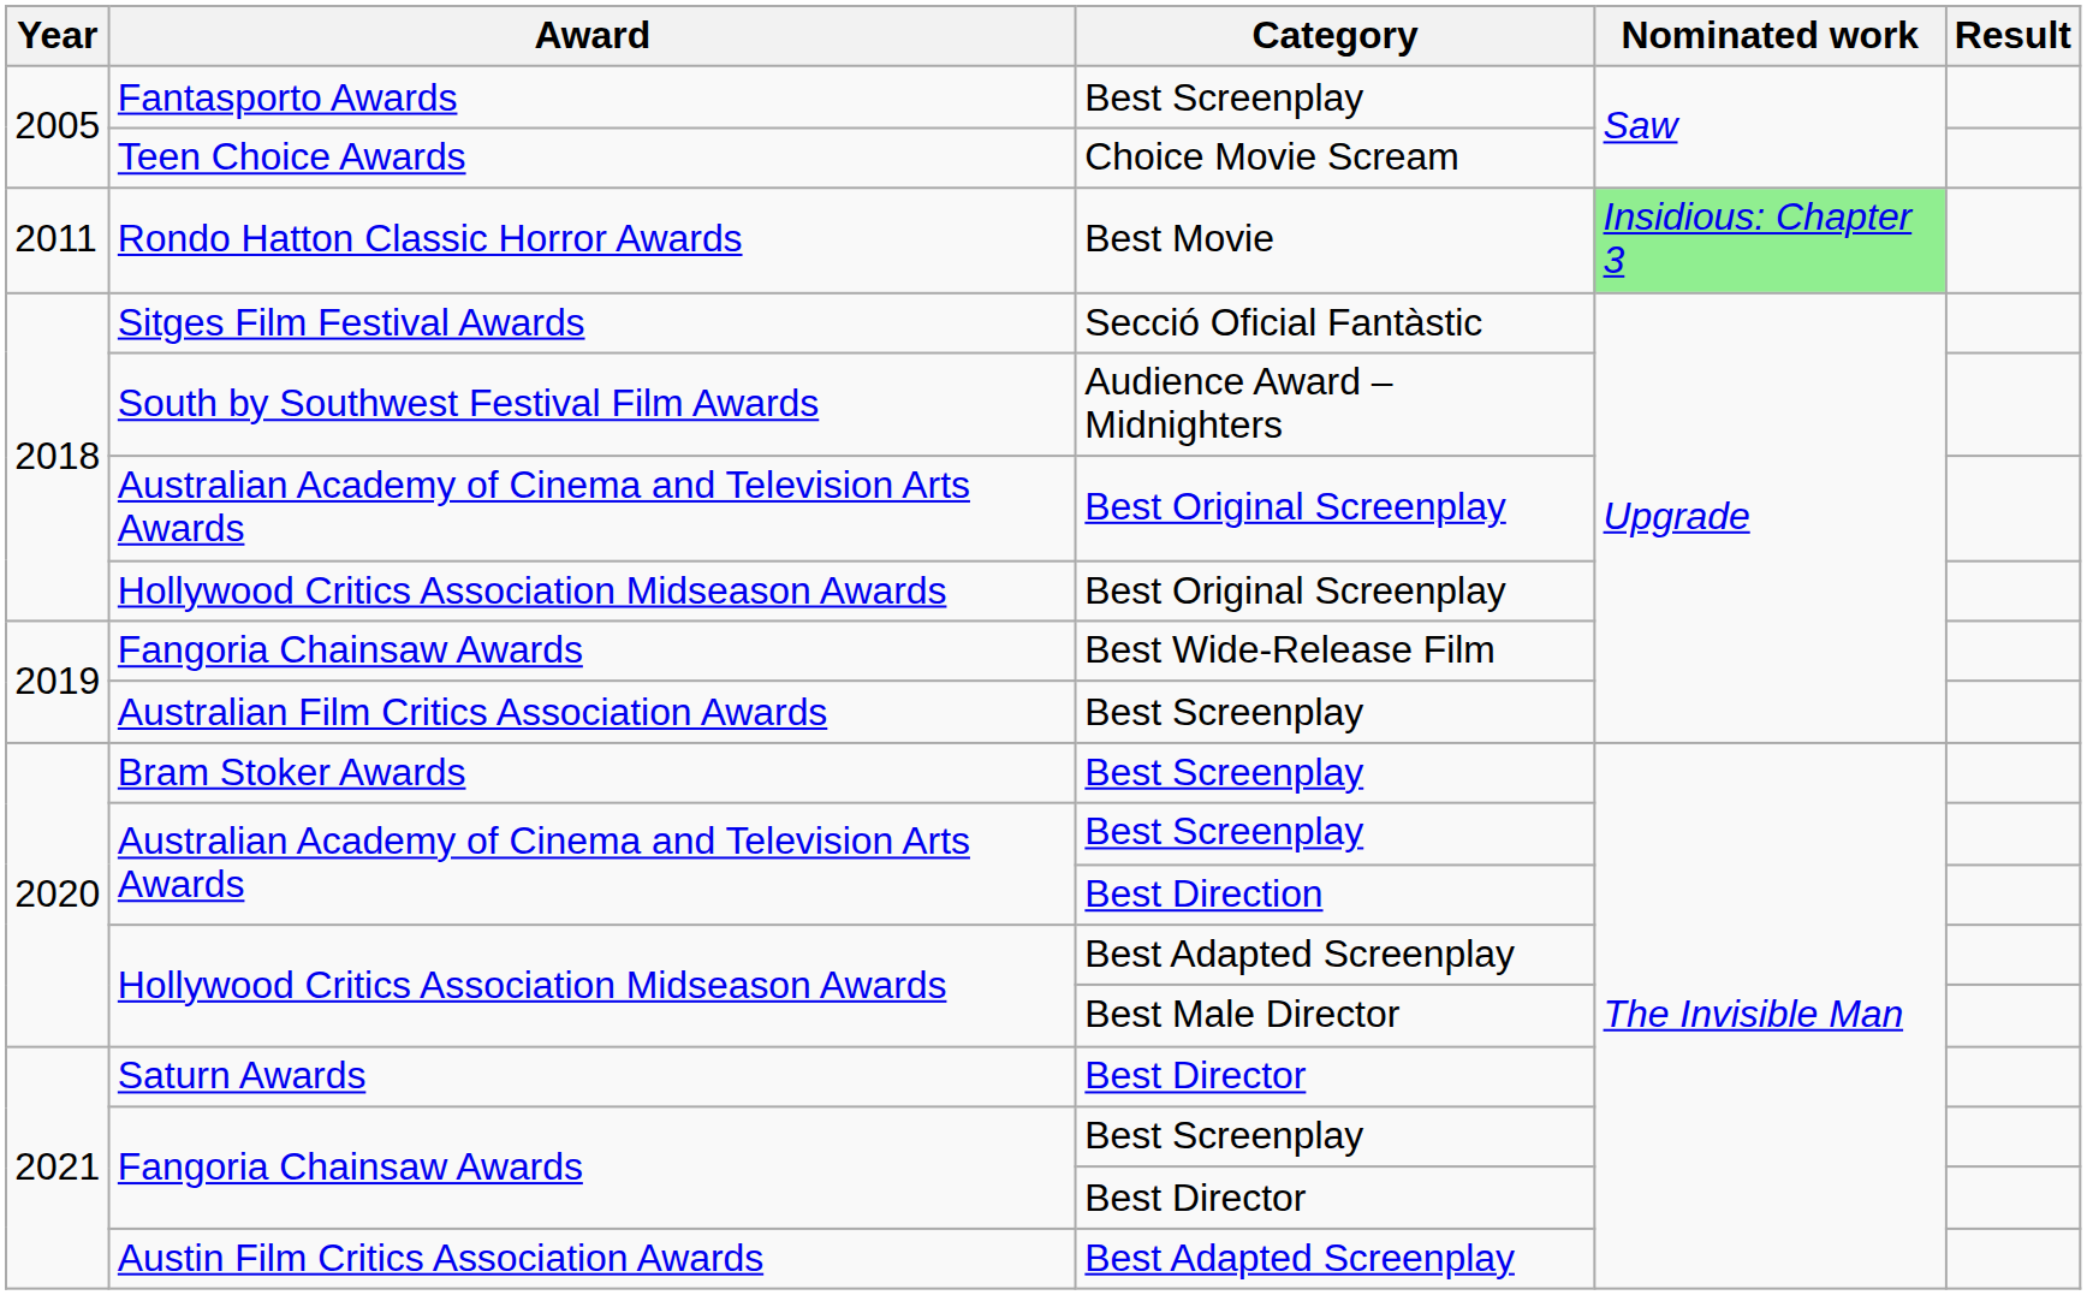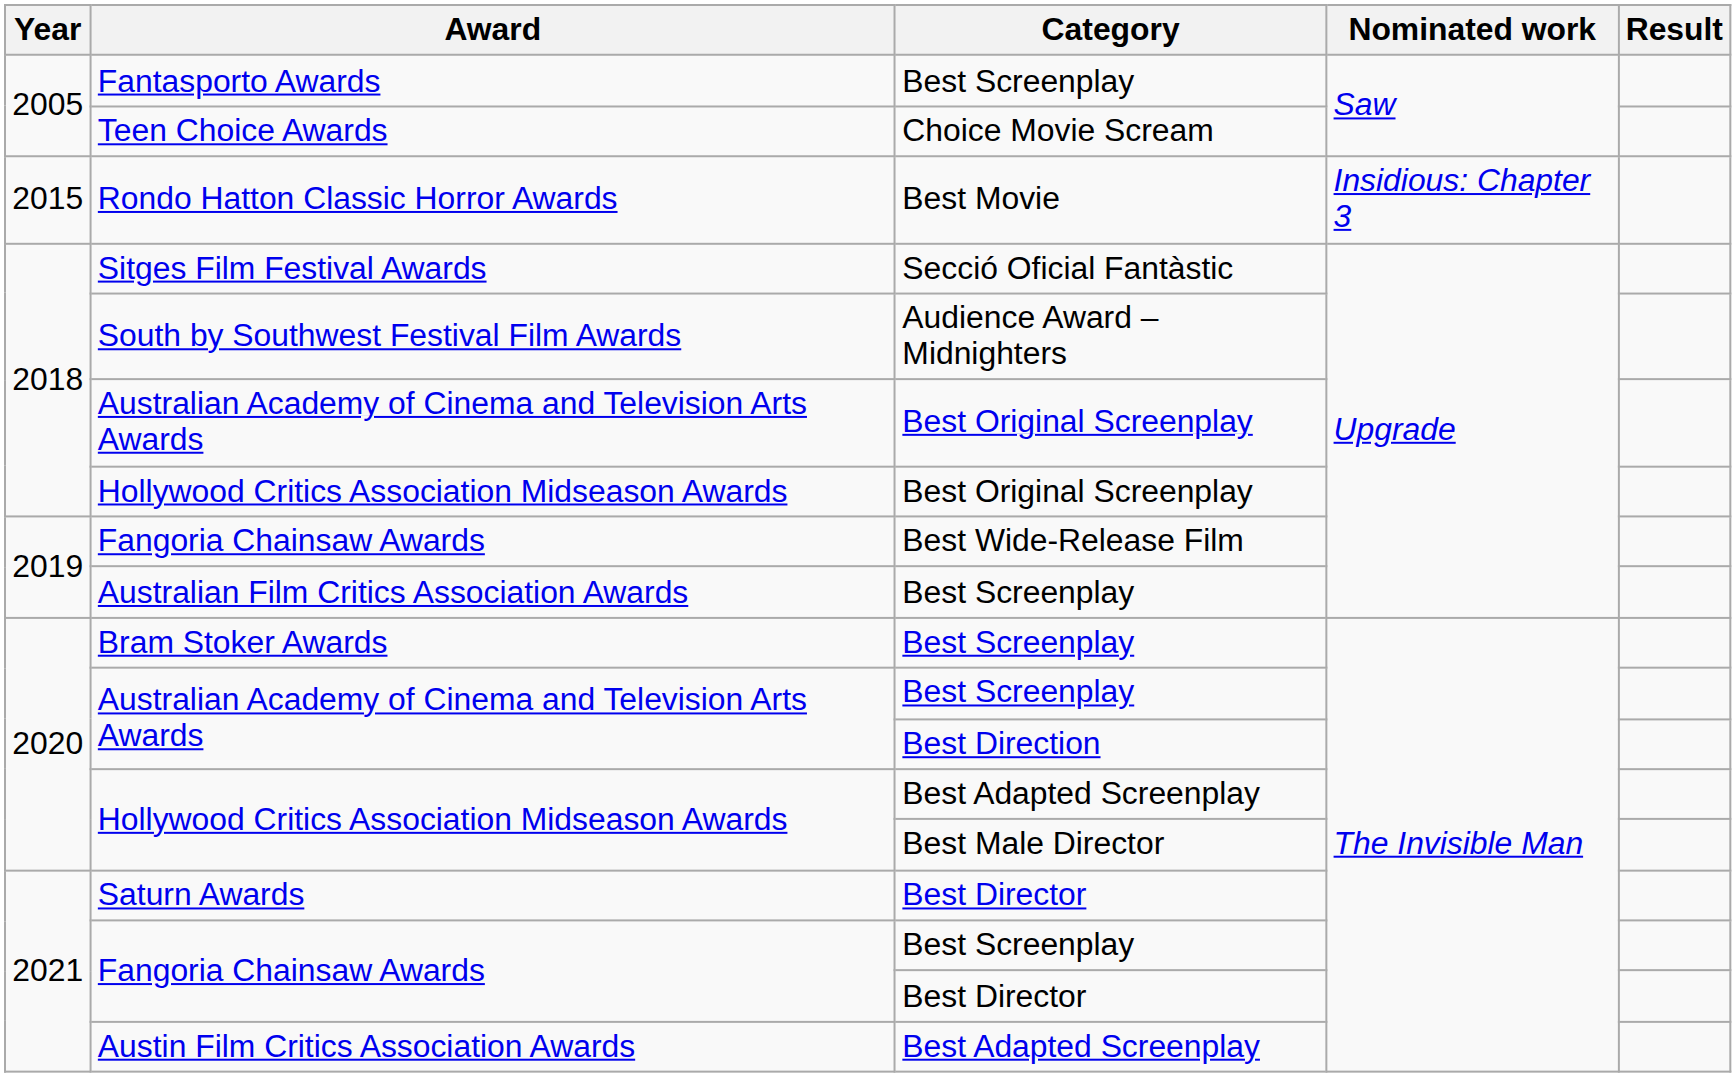Rondo Hatton Classic Horror Awards | Year: 2011 -> 2015
Rondo Hatton Classic Horror Awards | Nominated work: lightgreen background -> no background
